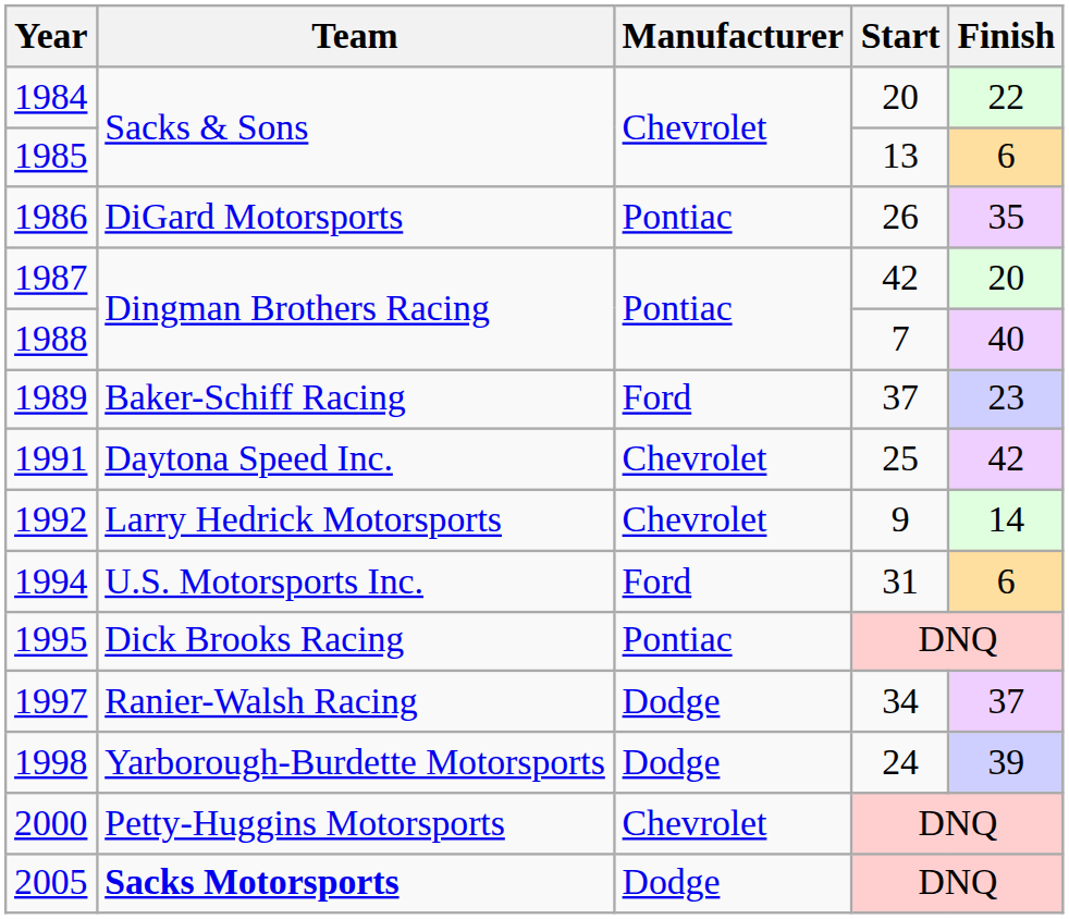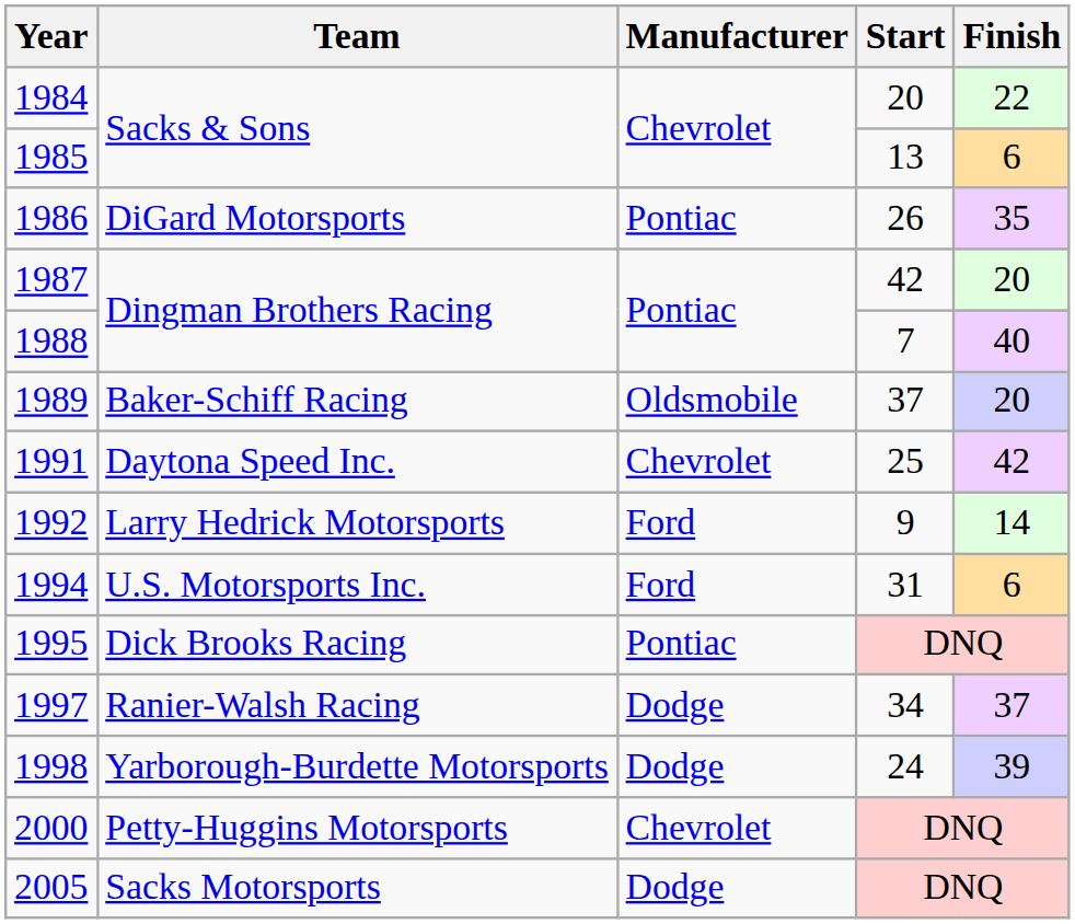1989 | Manufacturer: Ford -> Oldsmobile
1989 | Finish: 23 -> 20
1992 | Manufacturer: Chevrolet -> Ford
2005 | Team: bold -> normal
